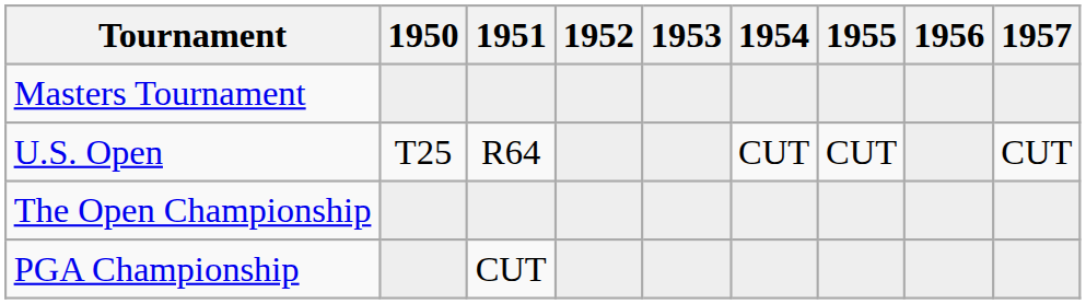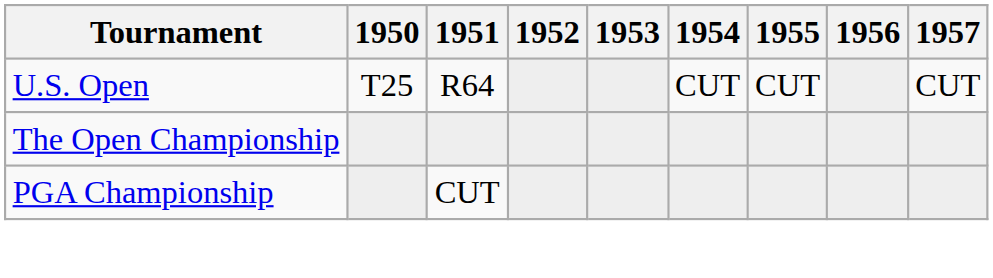- row: Masters Tournament
